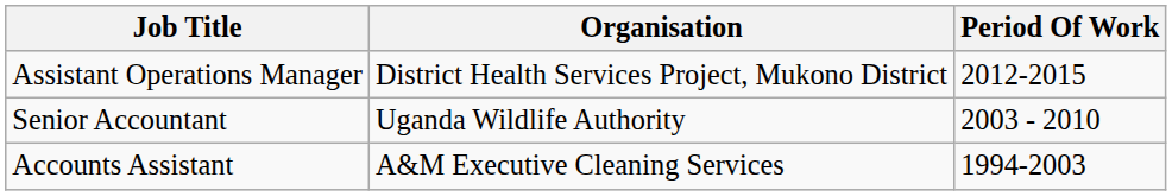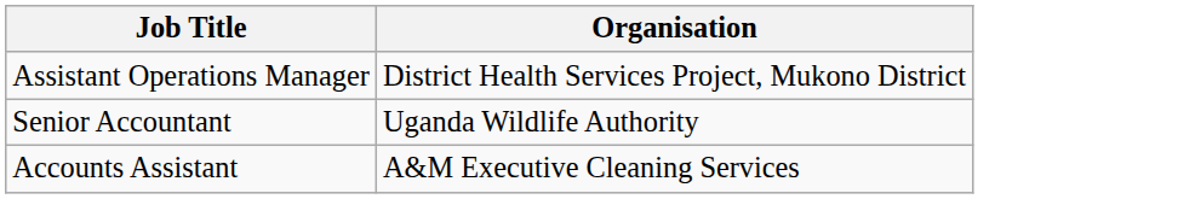- column: Period Of Work | 2012-2015 | 2003 - 2010 | 1994-2003
